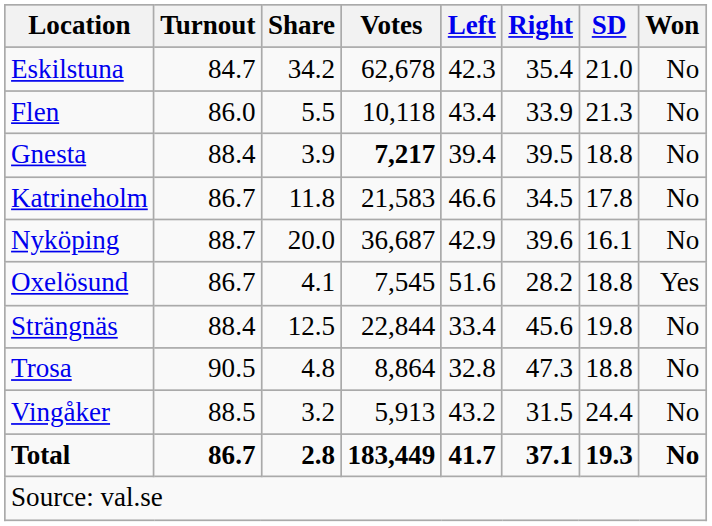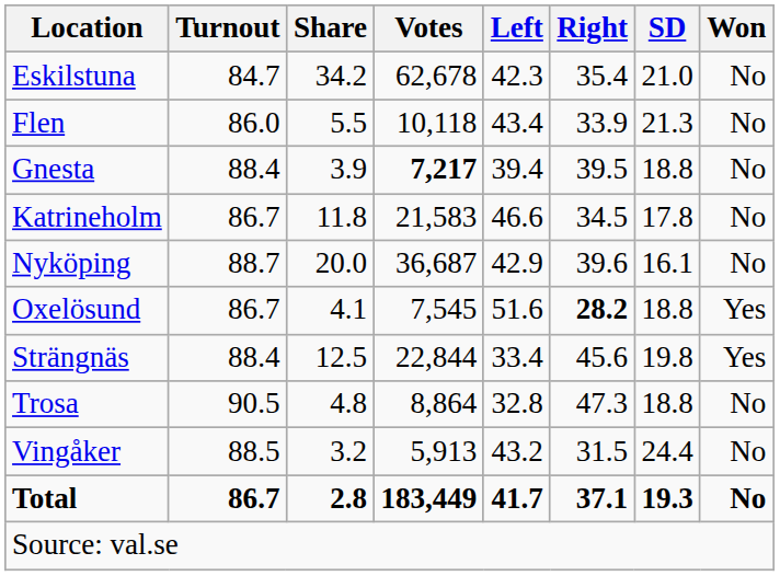Oxelösund | Right: normal -> bold
Strängnäs | Won: No -> Yes
